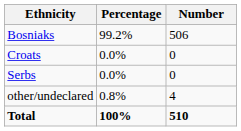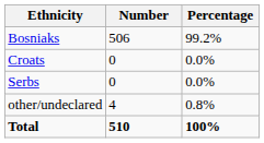columns swapped: Number <-> Percentage
